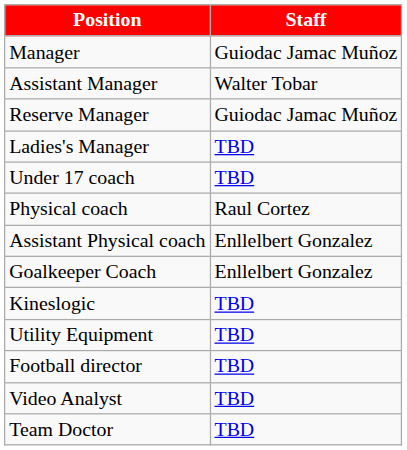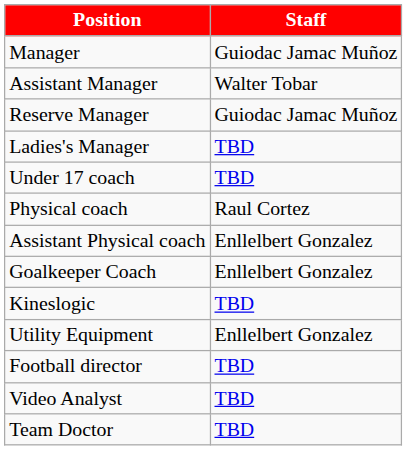Utility Equipment | Staff: TBD -> Enllelbert Gonzalez
